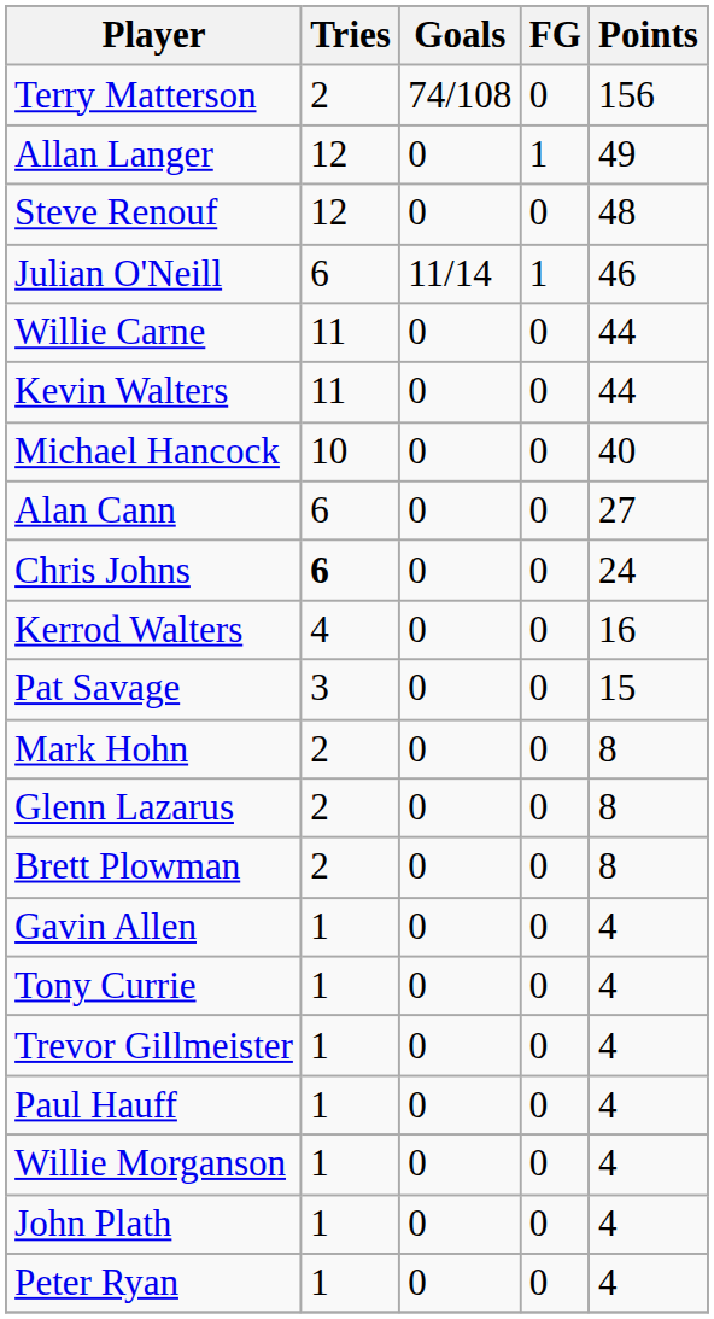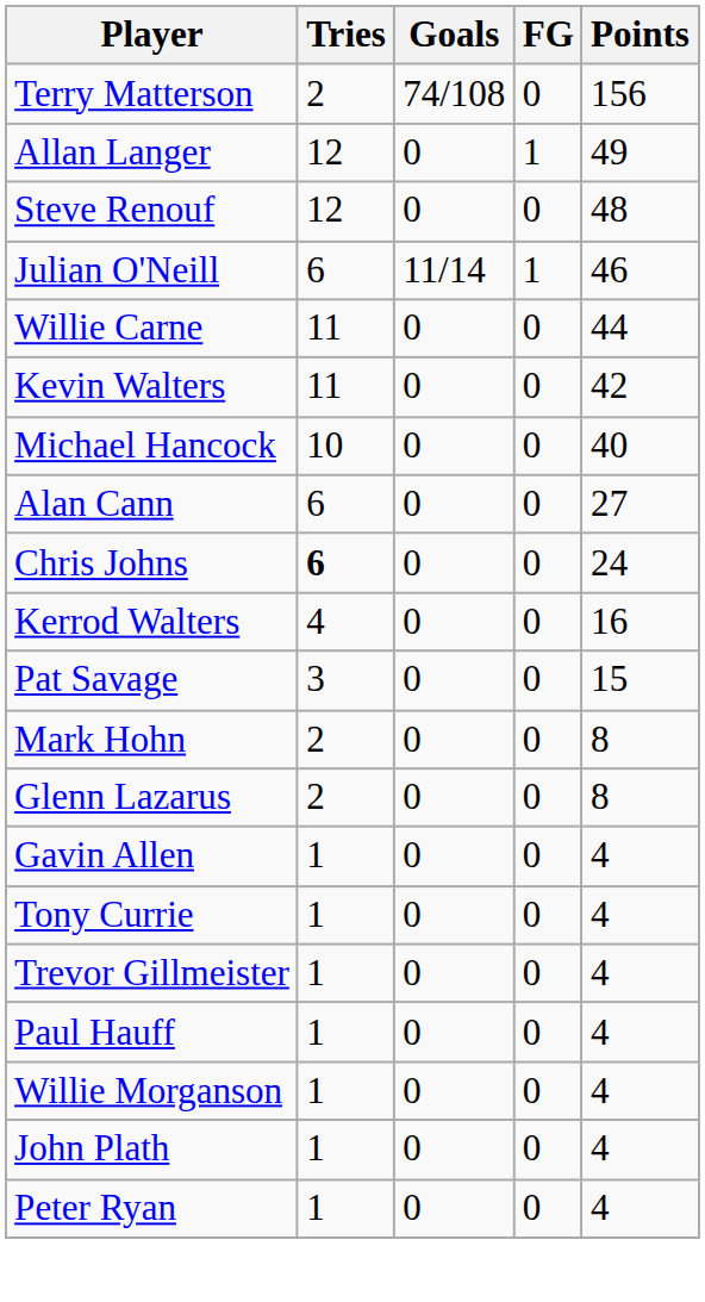Kevin Walters | Points: 44 -> 42
- row: Brett Plowman | 2 | 0 | 0 | 8
